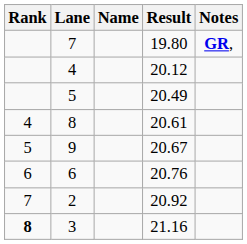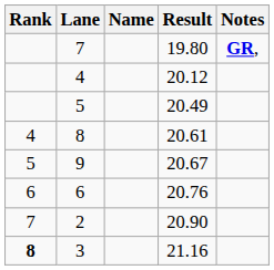2 | Result: 20.92 -> 20.90
